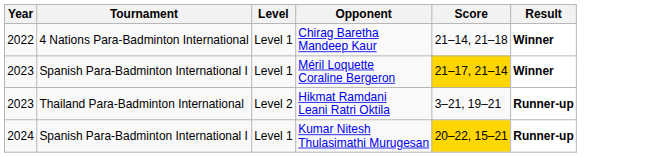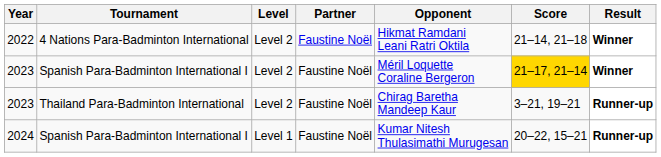+ column: Partner | Faustine Noël | Faustine Noël | Faustine Noël | Faustine Noël
2022 | Level: Level 1 -> Level 2
2022 | Opponent: Chirag Baretha Mandeep Kaur -> Hikmat Ramdani Leani Ratri Oktila
2023 / Spanish Para-Badminton International I | Level: Level 1 -> Level 2
2023 / Thailand Para-Badminton International | Opponent: Hikmat Ramdani Leani Ratri Oktila -> Chirag Baretha Mandeep Kaur
2024 | Score: gold background -> no background
